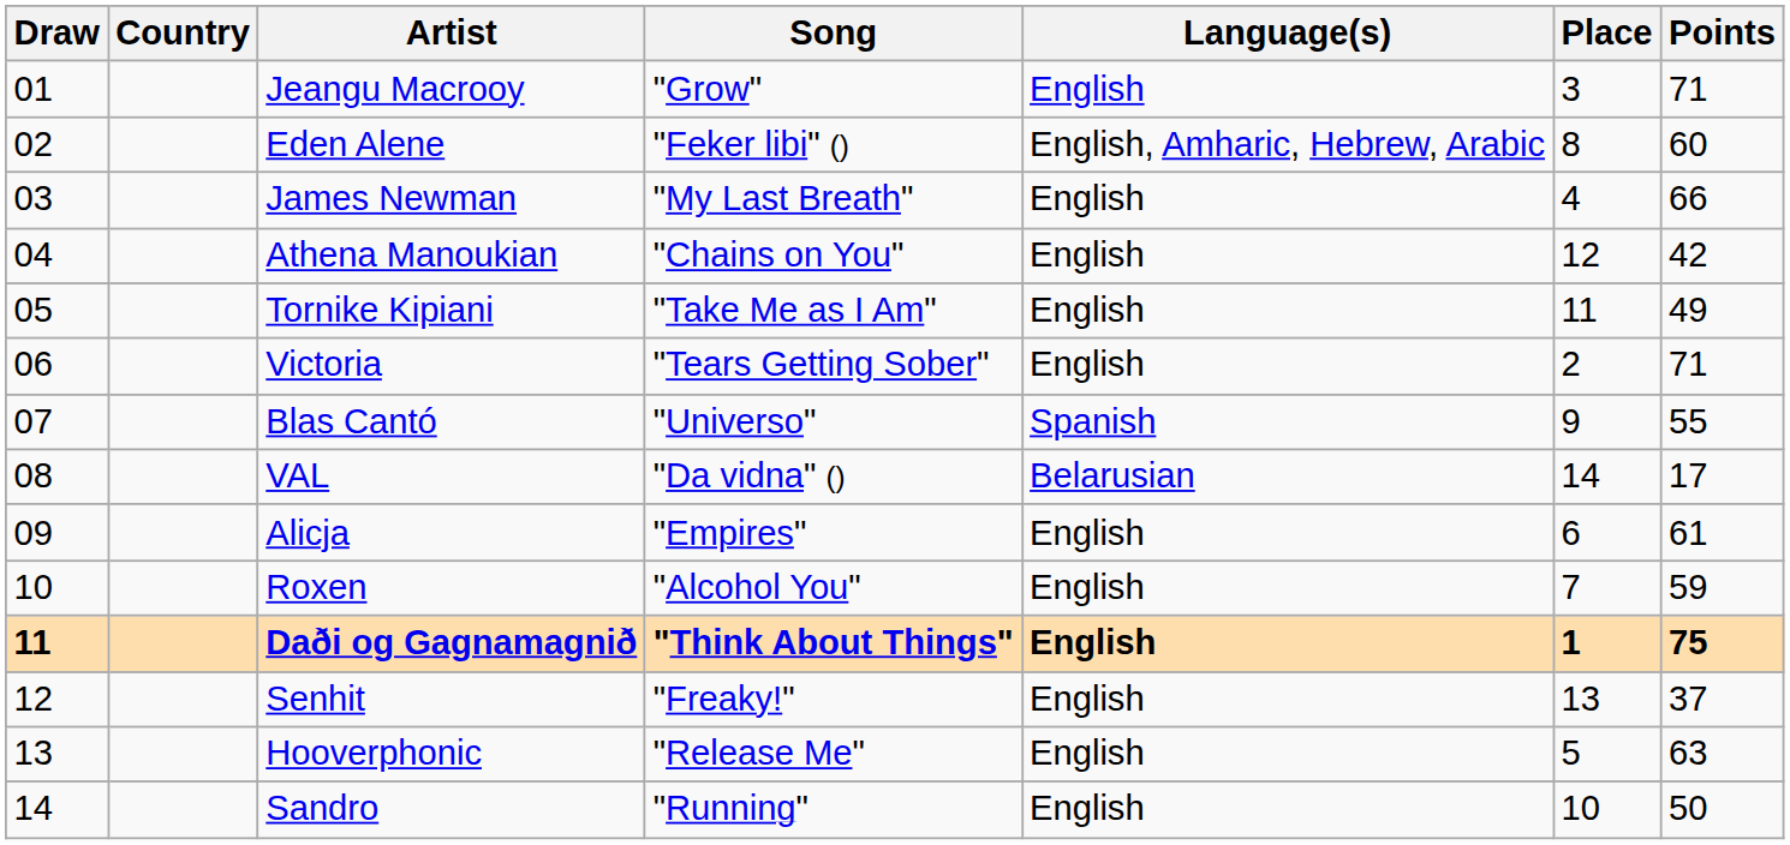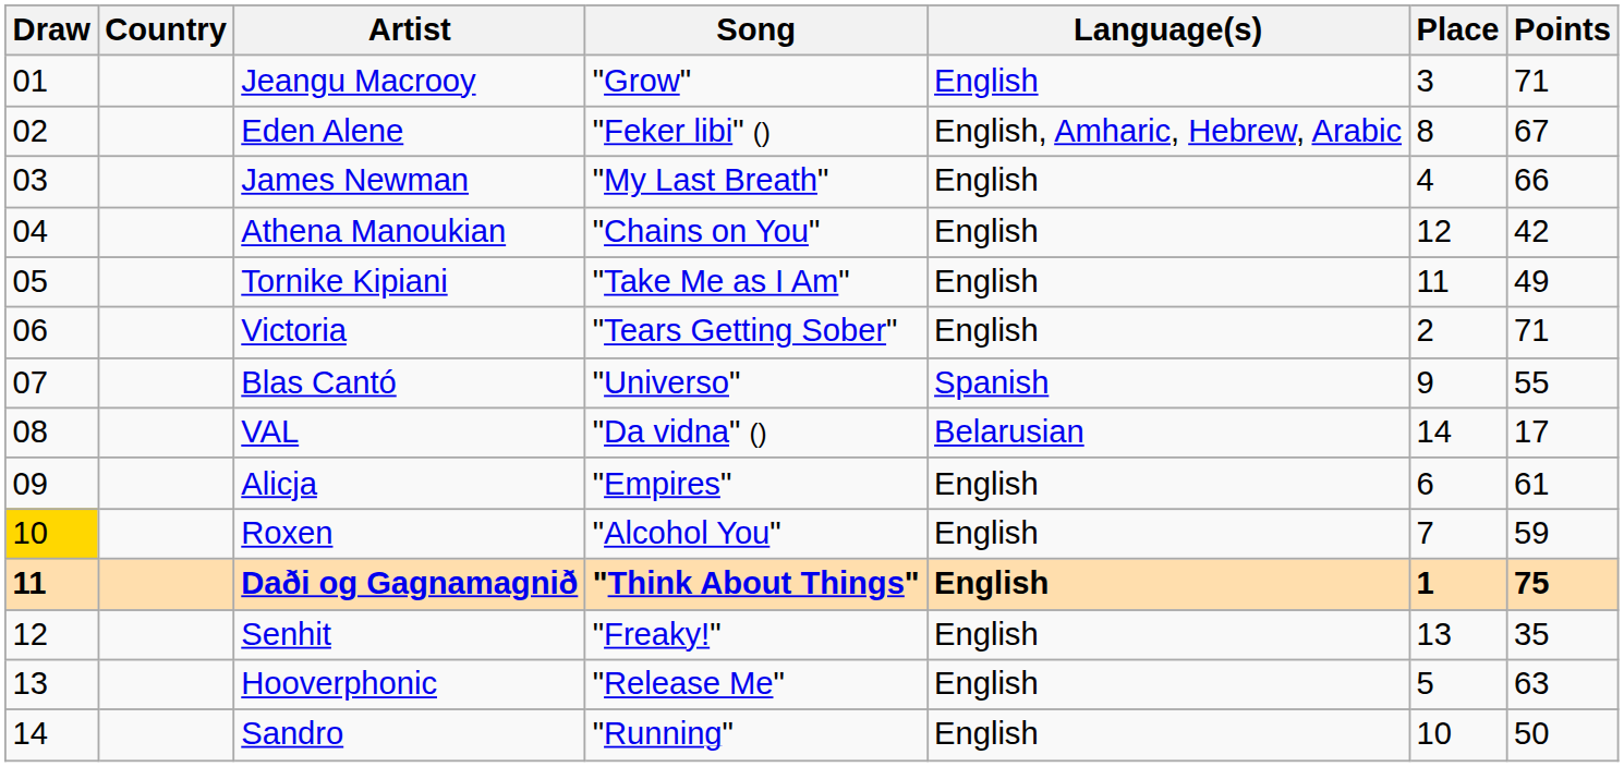Eden Alene | Points: 60 -> 67
Roxen | Draw: no background -> gold background
Senhit | Points: 37 -> 35
